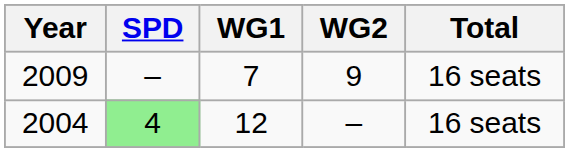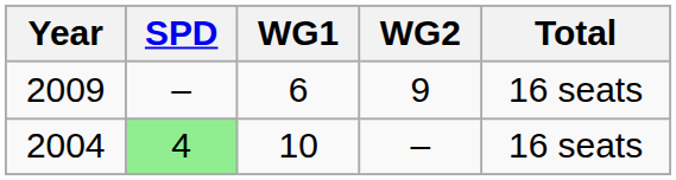2009 | WG1: 7 -> 6
2004 | WG1: 12 -> 10
